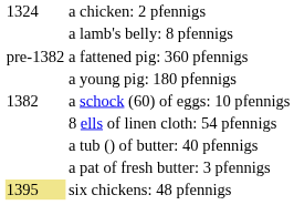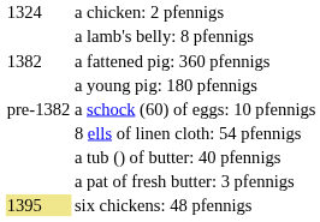a fattened pig: 360 pfennigs | column 1: pre-1382 -> 1382
a schock (60) of eggs: 10 pfennigs | column 1: 1382 -> pre-1382
